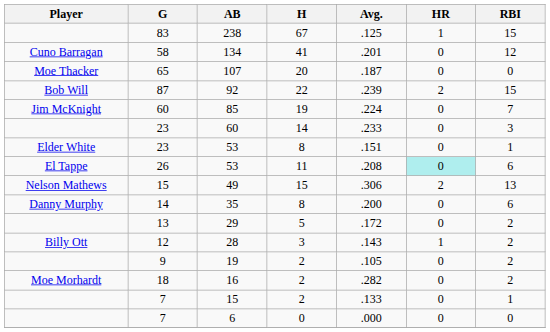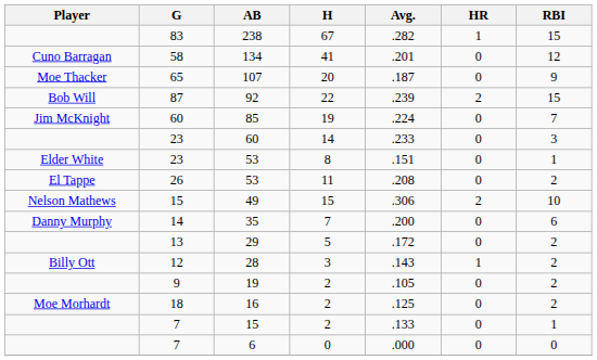238 | Avg.: .125 -> .282
107 | RBI: 0 -> 9
26 / 53 | HR: paleturquoise background -> no background
26 / 53 | RBI: 6 -> 2
49 | RBI: 13 -> 10
35 | H: 8 -> 7
16 | Avg.: .282 -> .125
